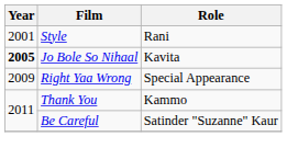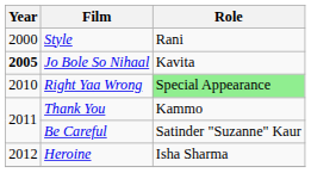Style | Year: 2001 -> 2000
Right Yaa Wrong | Year: 2009 -> 2010
Right Yaa Wrong | Role: no background -> lightgreen background
+ row: 2012 | Heroine | Isha Sharma
